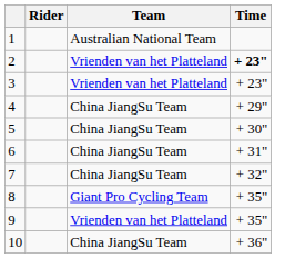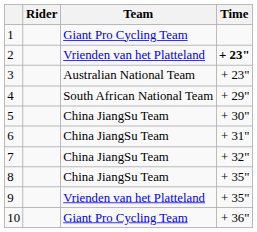1 | Team: Australian National Team -> Giant Pro Cycling Team
3 | Team: Vrienden van het Platteland -> Australian National Team
4 | Team: China JiangSu Team -> South African National Team
8 | Team: Giant Pro Cycling Team -> China JiangSu Team
10 | Team: China JiangSu Team -> Giant Pro Cycling Team
